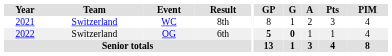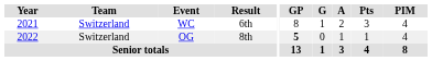WC | Result: 8th -> 6th
OG | Result: 6th -> 8th
OG | G: bold -> normal
